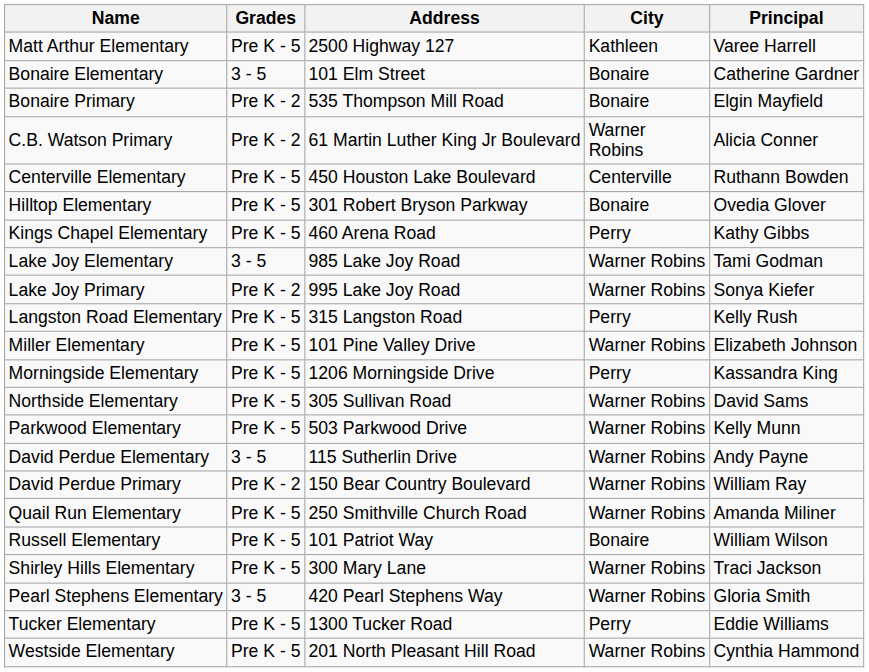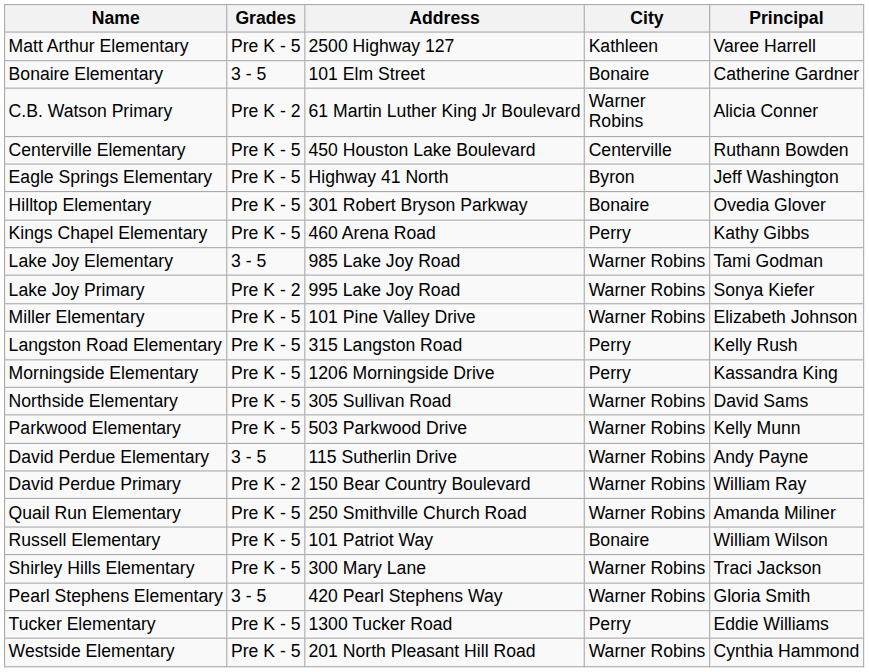- row: Bonaire Primary | Pre K - 2 | 535 Thompson Mill Road | Bonaire | Elgin Mayfield
+ row: Eagle Springs Elementary | Pre K - 5 | Highway 41 North | Byron | Jeff Washington
rows swapped: Langston Road Elementary <-> Miller Elementary
